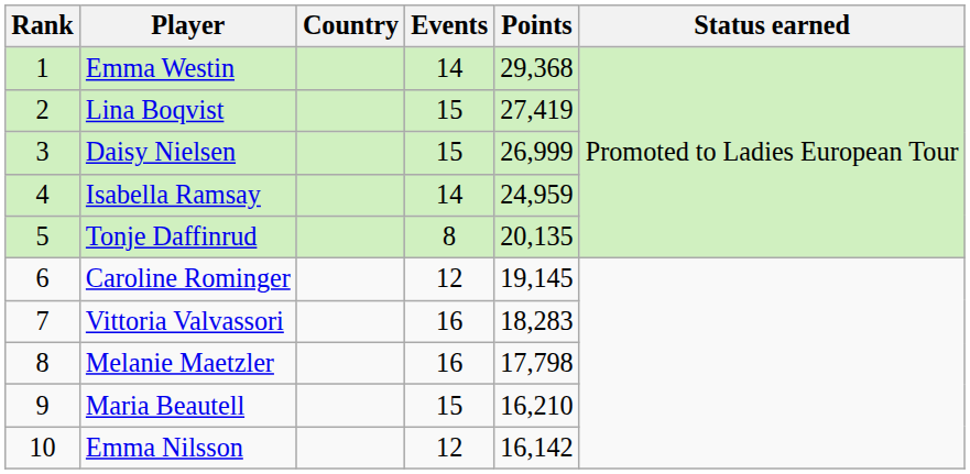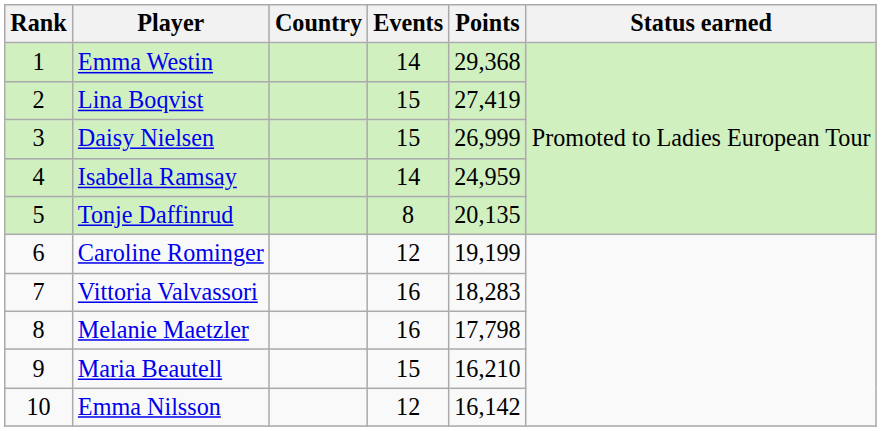Caroline Rominger | Points: 19,145 -> 19,199
